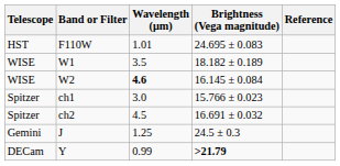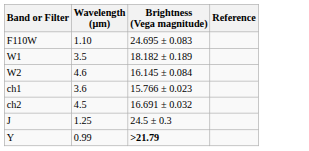- column: Telescope | HST | WISE | WISE | Spitzer | Spitzer | Gemini | DECam
F110W | Wavelength (μm): 1.01 -> 1.10
W2 | Wavelength (μm): bold -> normal
ch1 | Wavelength (μm): 3.0 -> 3.6
